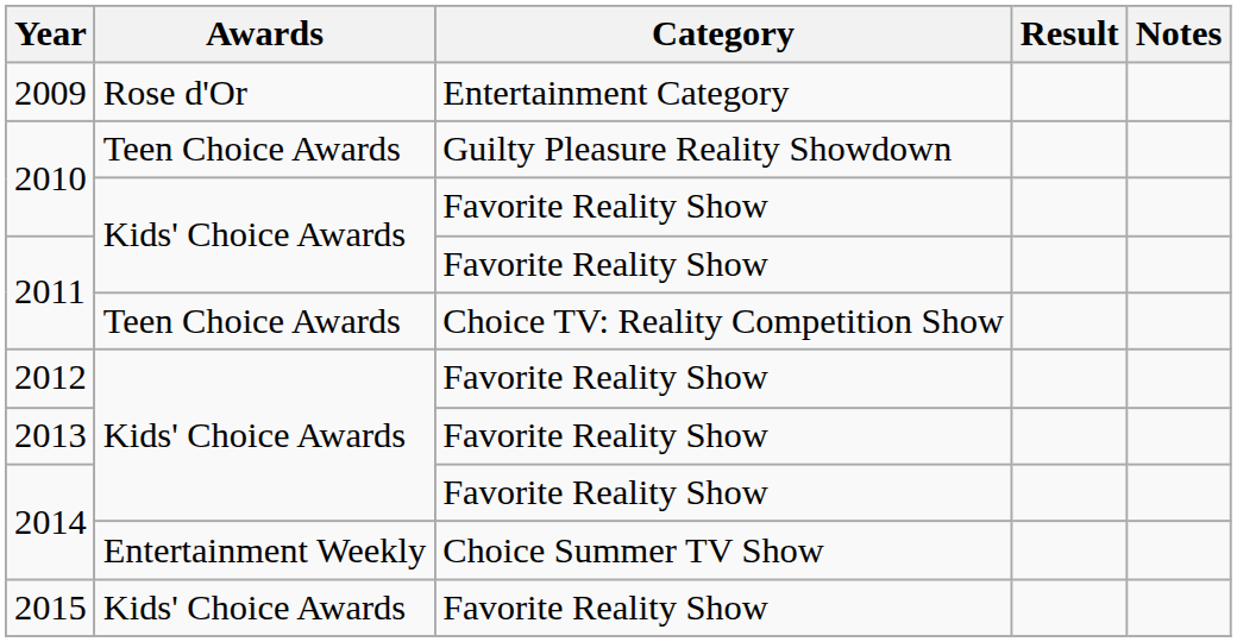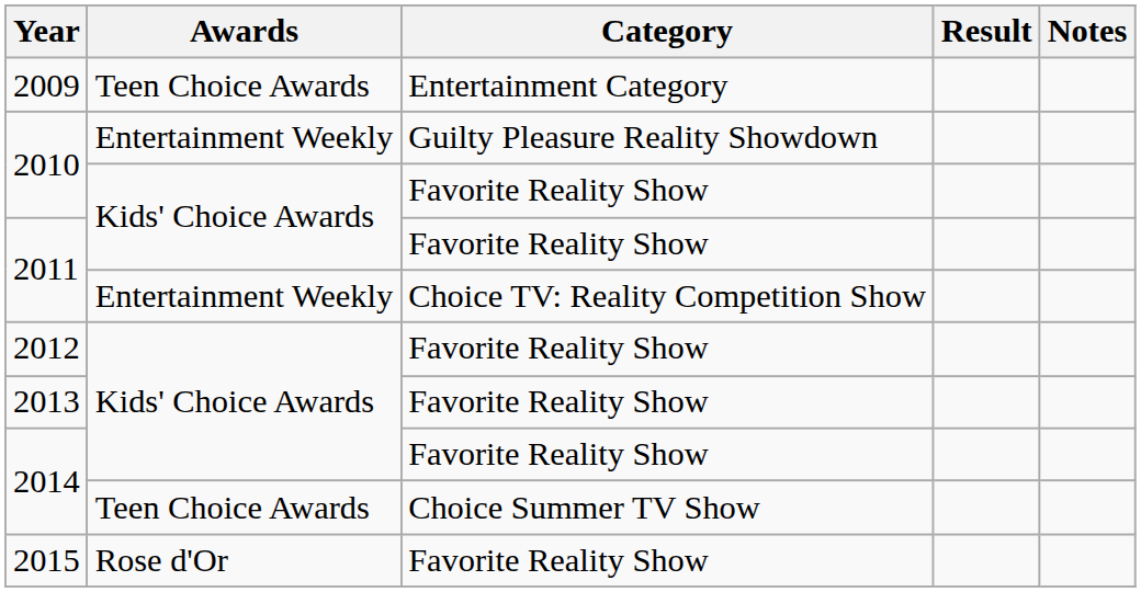2009 | Awards: Rose d'Or -> Teen Choice Awards
2010 / Guilty Pleasure Reality Showdown | Awards: Teen Choice Awards -> Entertainment Weekly
2011 / Choice TV: Reality Competition Show | Awards: Teen Choice Awards -> Entertainment Weekly
2014 / Choice Summer TV Show | Awards: Entertainment Weekly -> Teen Choice Awards
2015 | Awards: Kids' Choice Awards -> Rose d'Or
